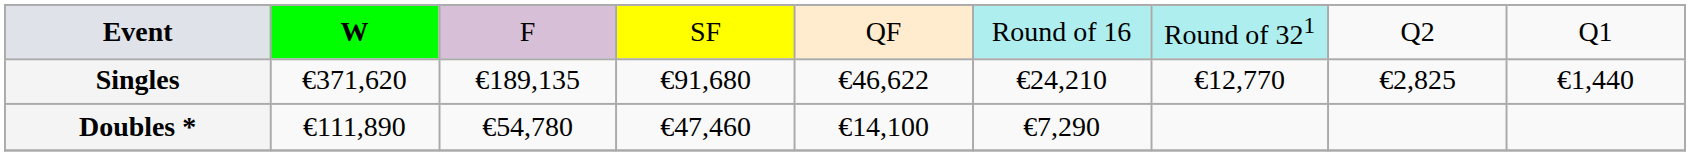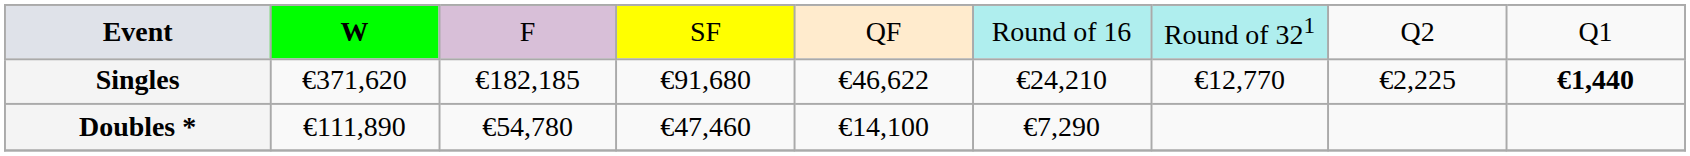Singles | column 3: €189,135 -> €182,185
Singles | column 8: €2,825 -> €2,225
Singles | column 9: normal -> bold
